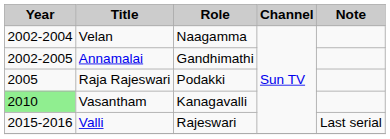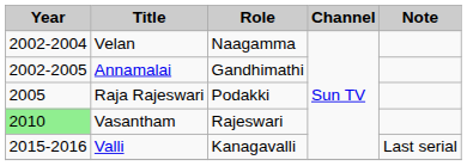Vasantham | Role: Kanagavalli -> Rajeswari
Valli | Role: Rajeswari -> Kanagavalli
